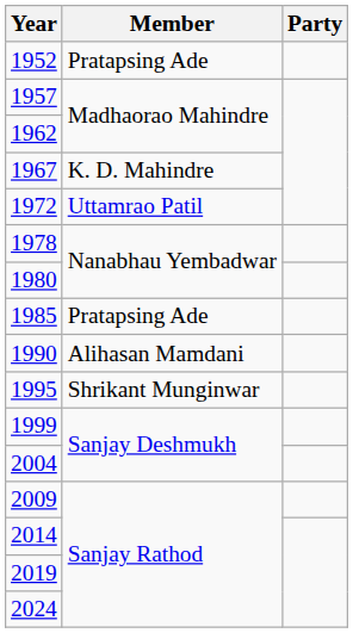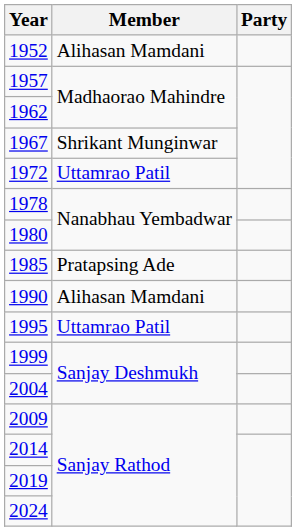1952 | Member: Pratapsing Ade -> Alihasan Mamdani
1967 | Member: K. D. Mahindre -> Shrikant Munginwar
1995 | Member: Shrikant Munginwar -> Uttamrao Patil
